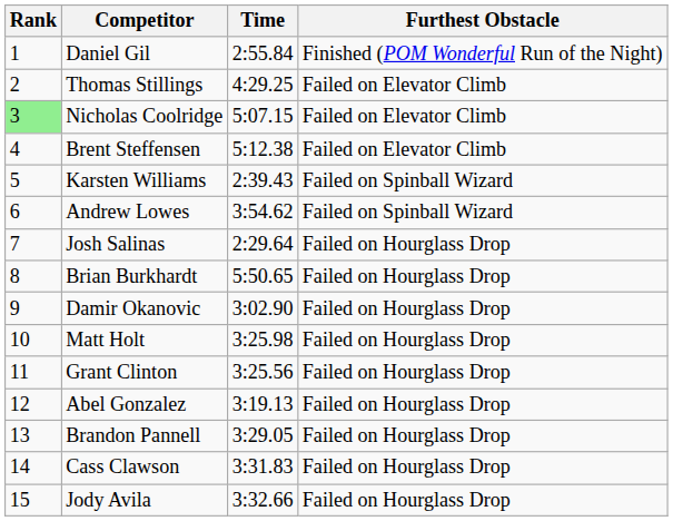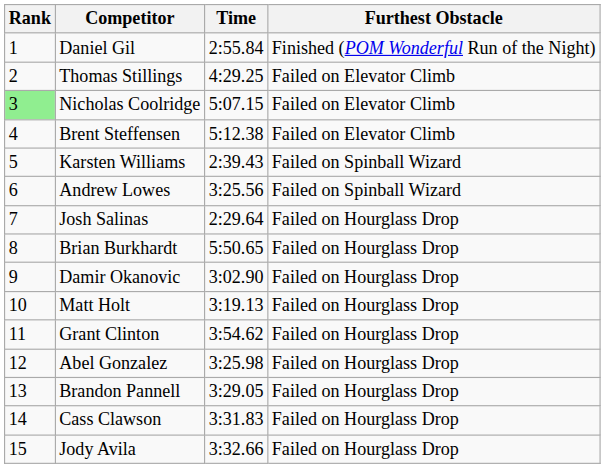Andrew Lowes | Time: 3:54.62 -> 3:25.56
Matt Holt | Time: 3:25.98 -> 3:19.13
Grant Clinton | Time: 3:25.56 -> 3:54.62
Abel Gonzalez | Time: 3:19.13 -> 3:25.98
